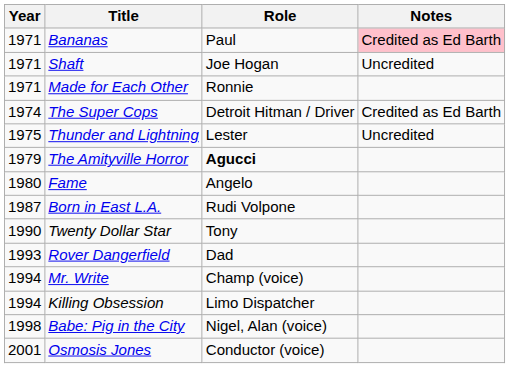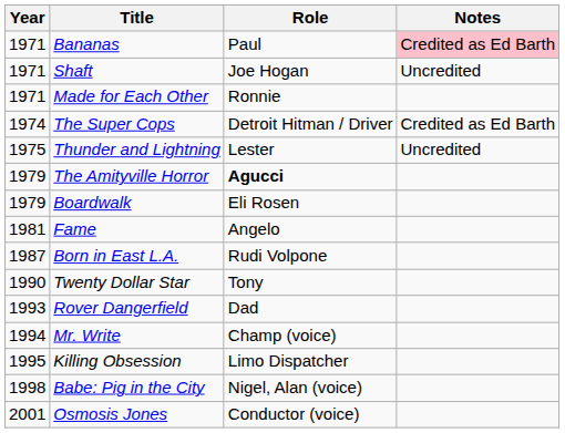+ row: 1979 | Boardwalk | Eli Rosen
Fame | Year: 1980 -> 1981
Killing Obsession | Year: 1994 -> 1995
